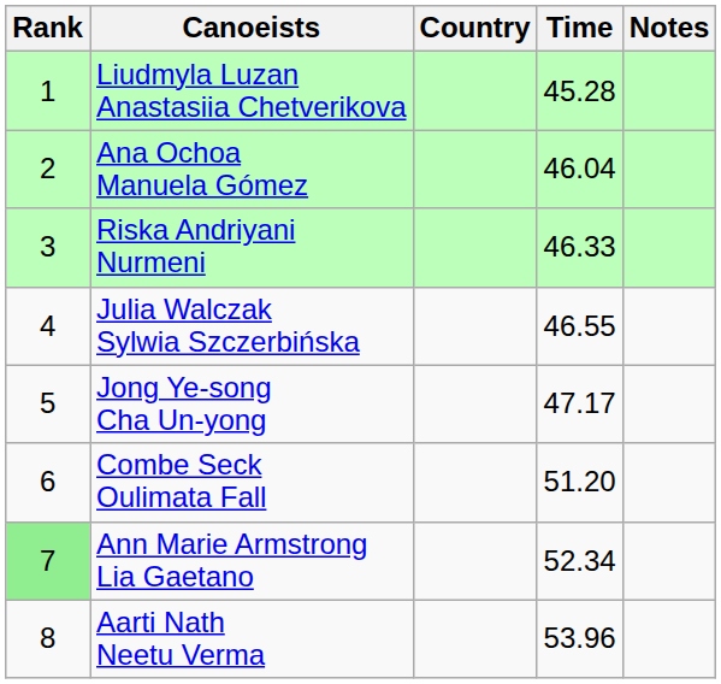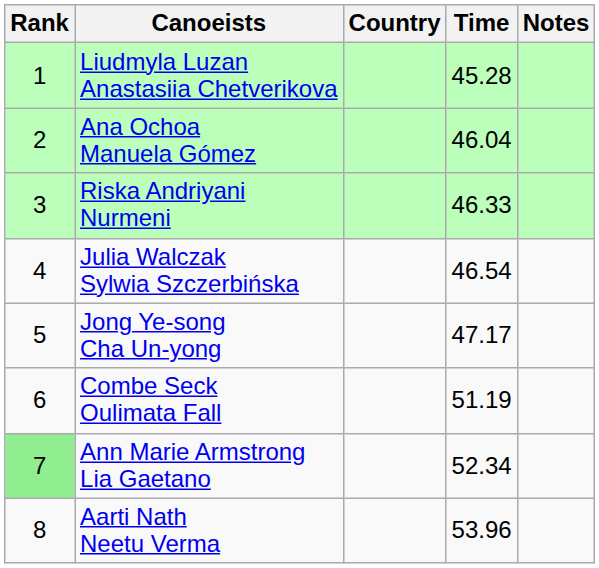Julia Walczak Sylwia Szczerbińska | Time: 46.55 -> 46.54
Combe Seck Oulimata Fall | Time: 51.20 -> 51.19
